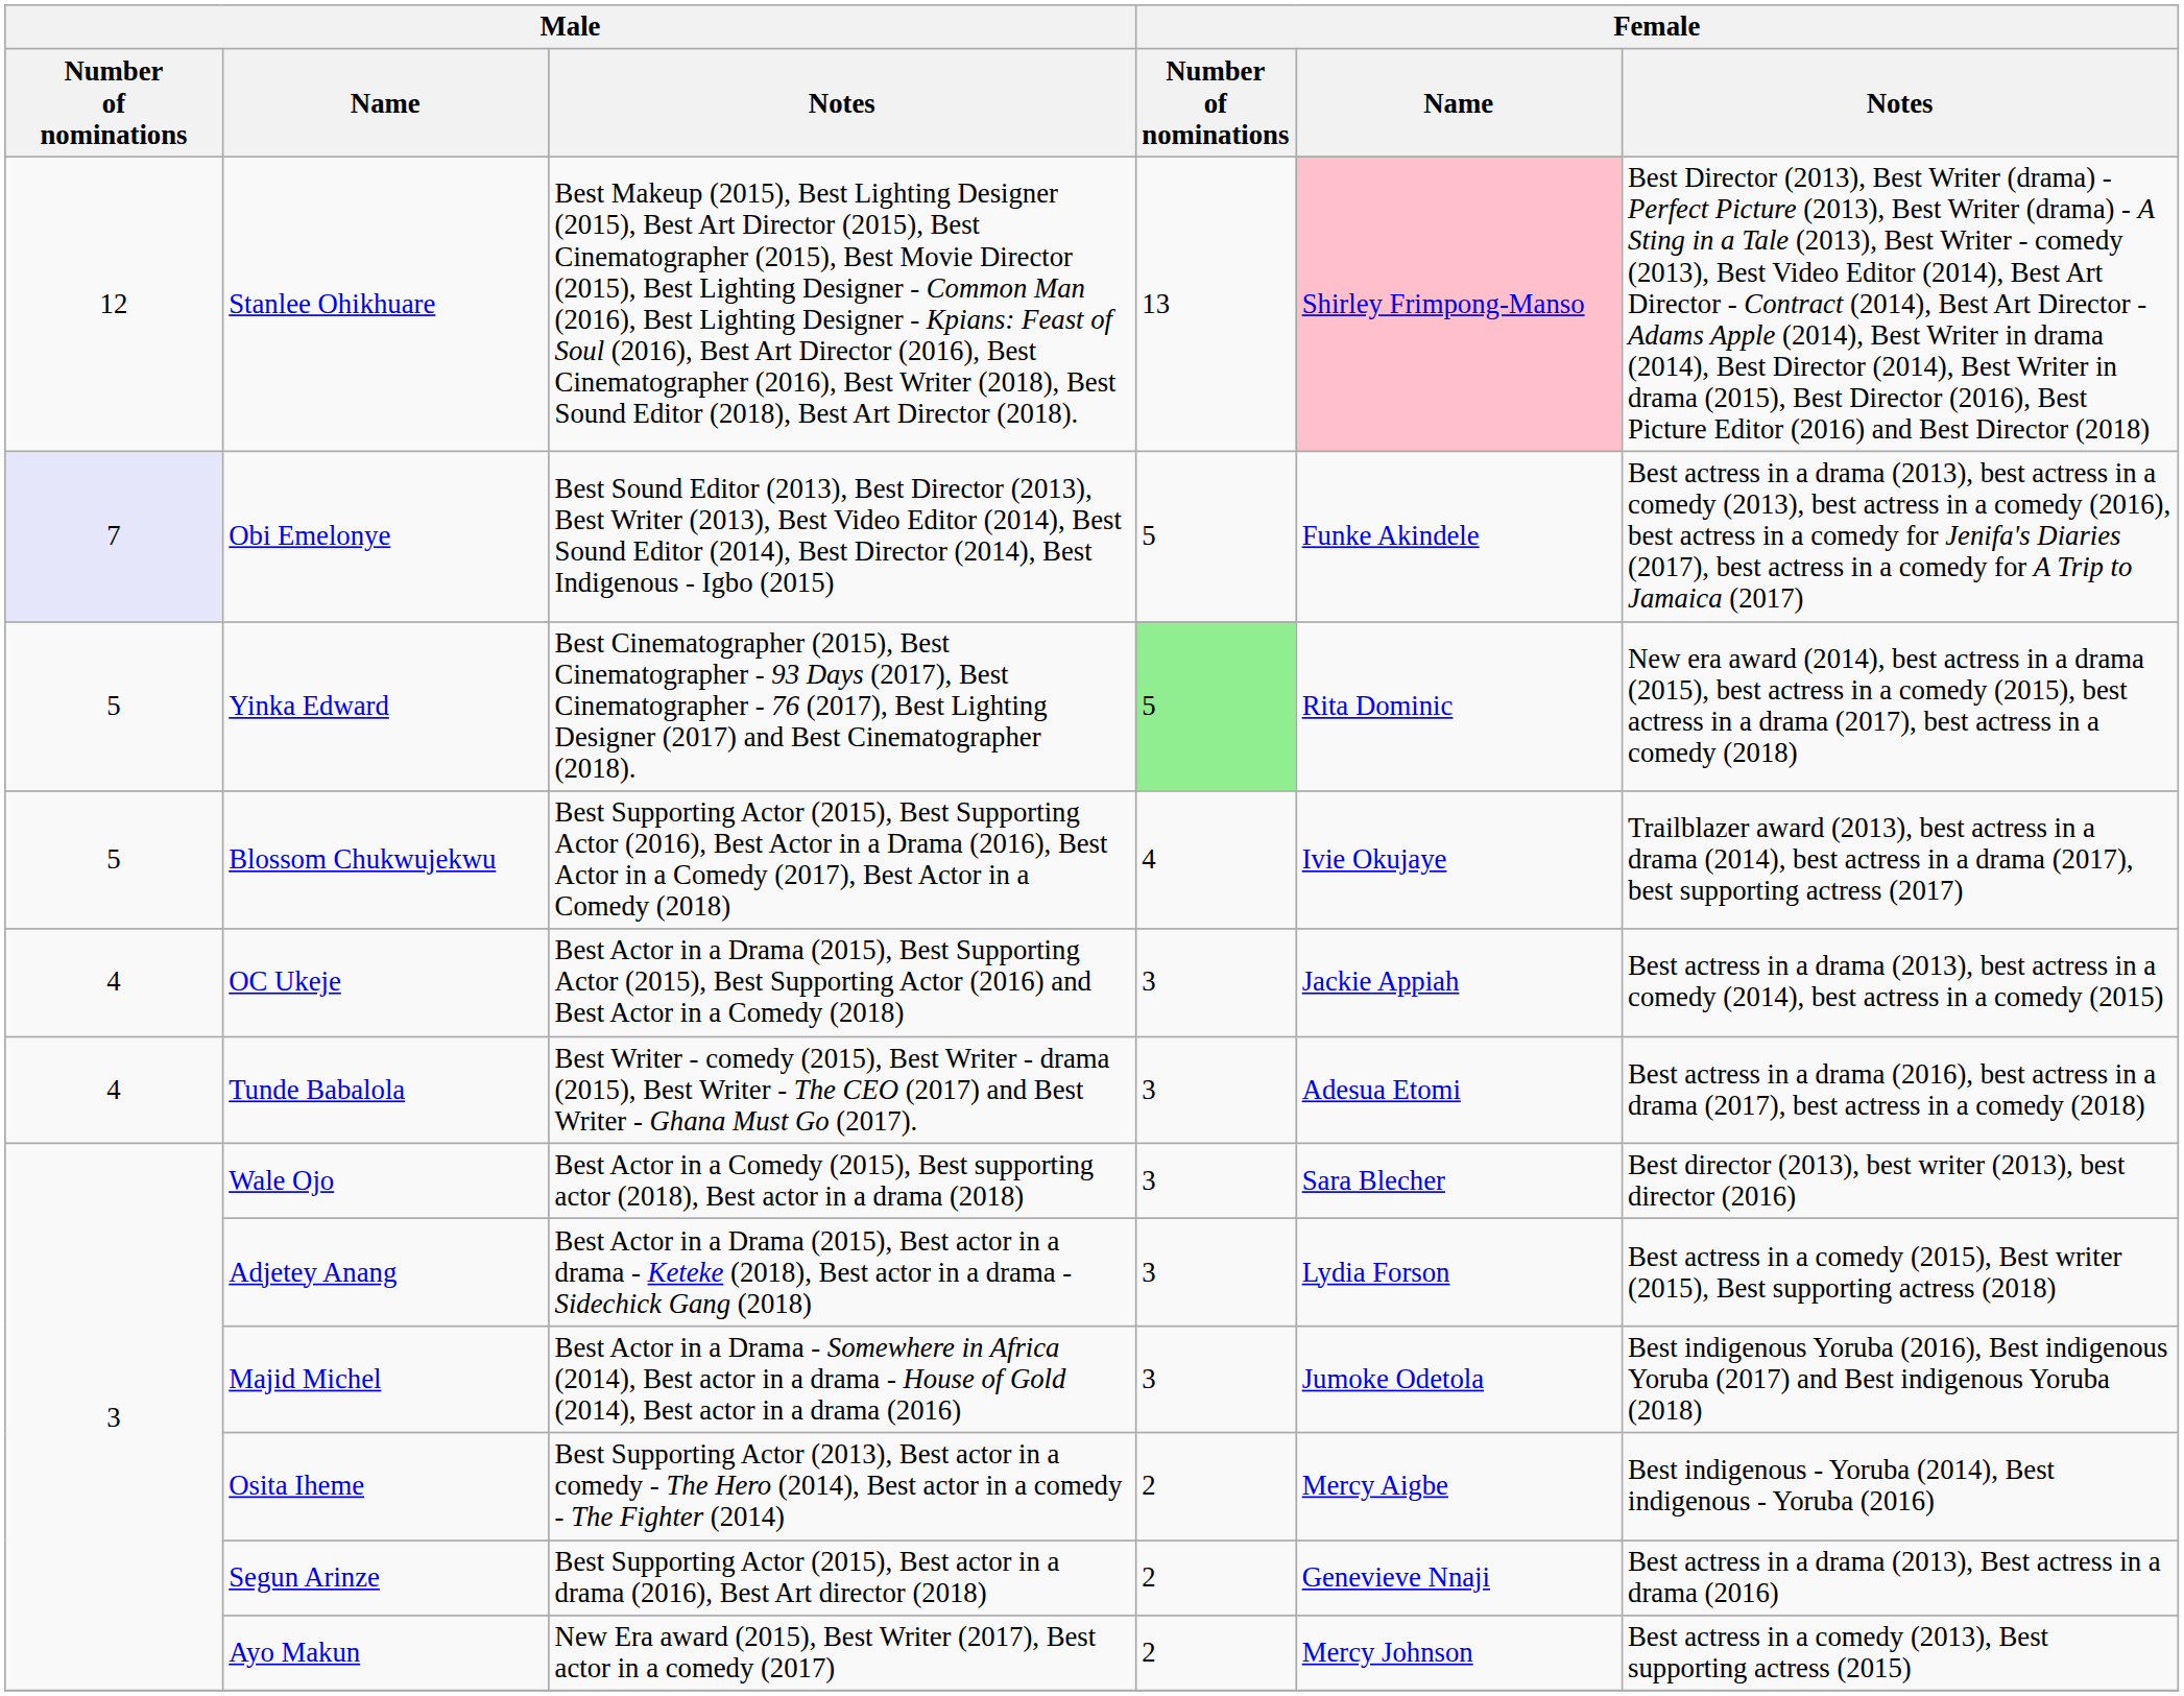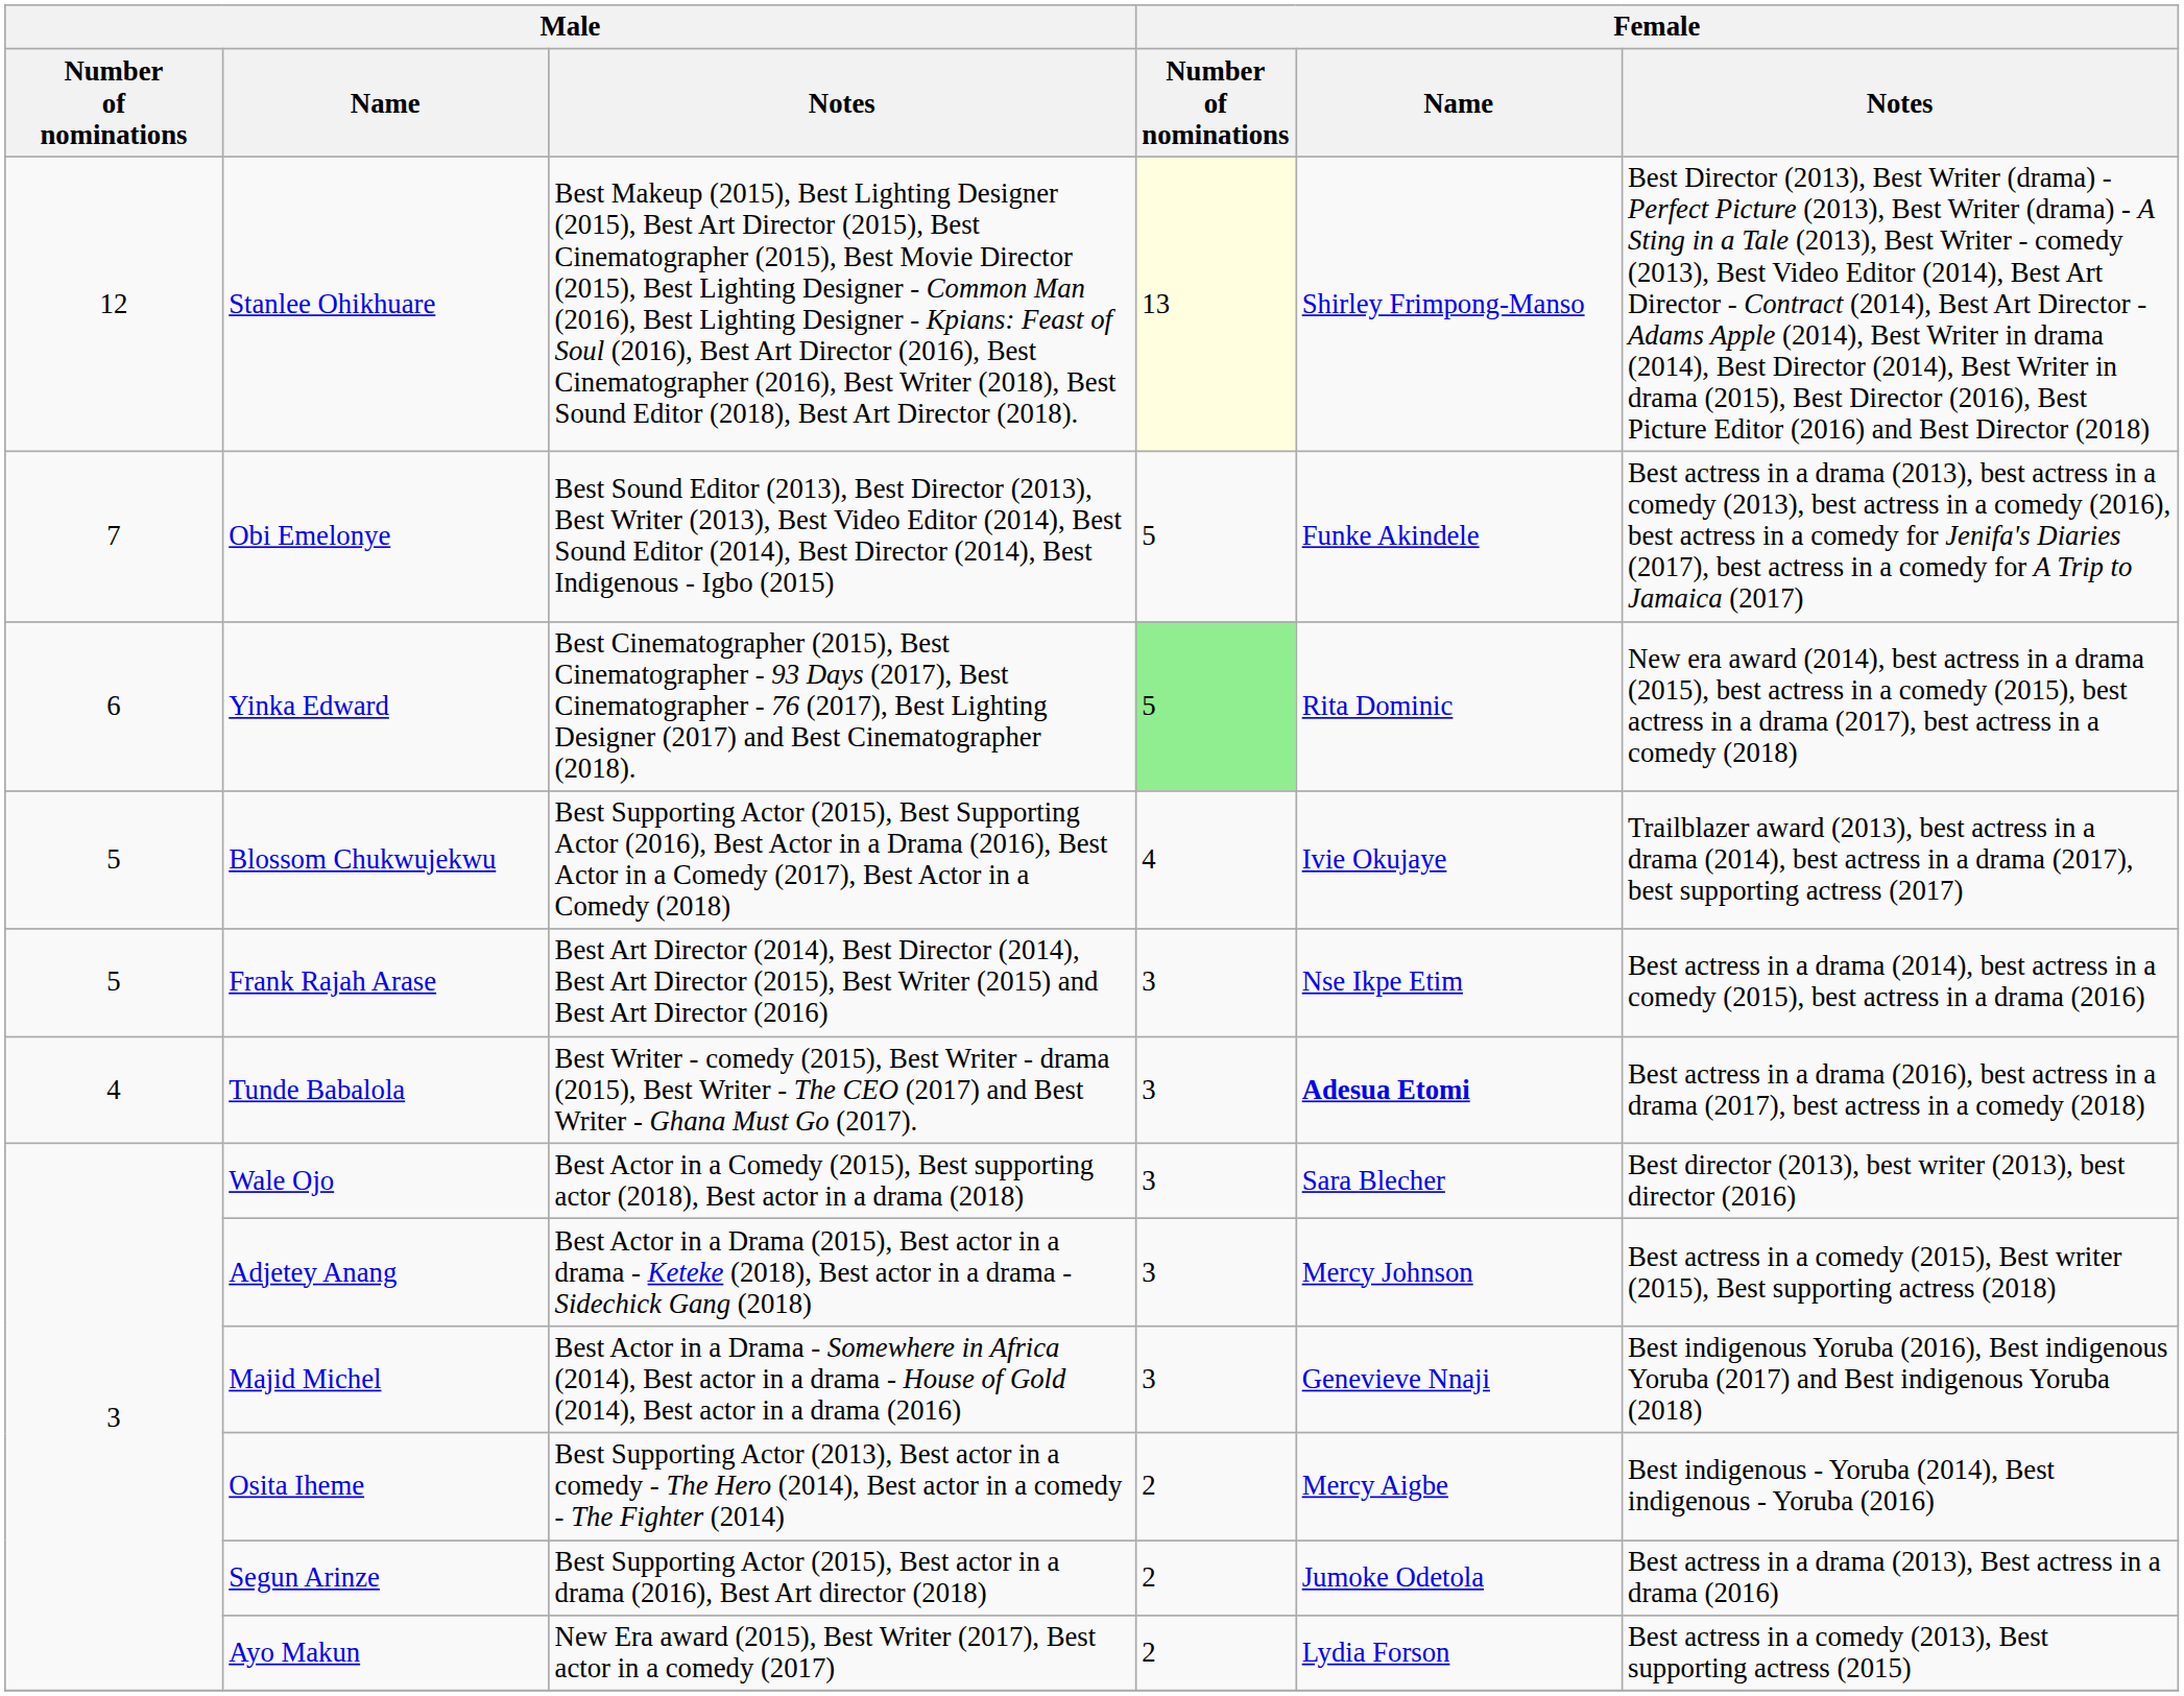Stanlee Ohikhuare | Female / Number of nominations: no background -> lightyellow background
Stanlee Ohikhuare | Female / Name: pink background -> no background
Obi Emelonye | Male / Number of nominations: lavender background -> no background
Yinka Edward | Male / Number of nominations: 5 -> 6
+ row: 5 | Frank Rajah Arase | Best Art Director (2014), Best Director (2014), Best Art Director (2015), Best Writer (2015) and Best Art Director (2016) | 3 | Nse Ikpe Etim | Best actress in a drama (2014), best actress in a comedy (2015), best actress in a drama (2016)
- row: 4 | OC Ukeje | Best Actor in a Drama (2015), Best Supporting Actor (2015), Best Supporting Actor (2016) and Best Actor in a Comedy (2018) | 3 | Jackie Appiah | Best actress in a drama (2013), best actress in a comedy (2014), best actress in a comedy (2015)
Tunde Babalola | Female / Name: normal -> bold
Adjetey Anang | Female / Name: Lydia Forson -> Mercy Johnson
Majid Michel | Female / Name: Jumoke Odetola -> Genevieve Nnaji
Segun Arinze | Female / Name: Genevieve Nnaji -> Jumoke Odetola
Ayo Makun | Female / Name: Mercy Johnson -> Lydia Forson
